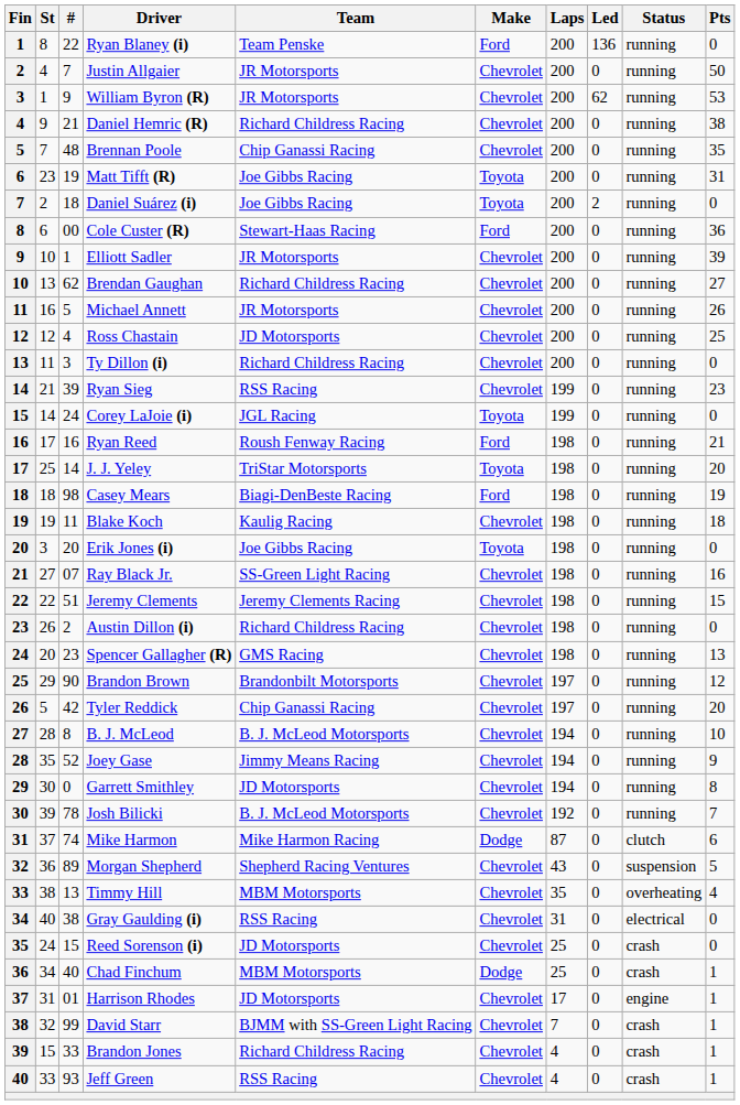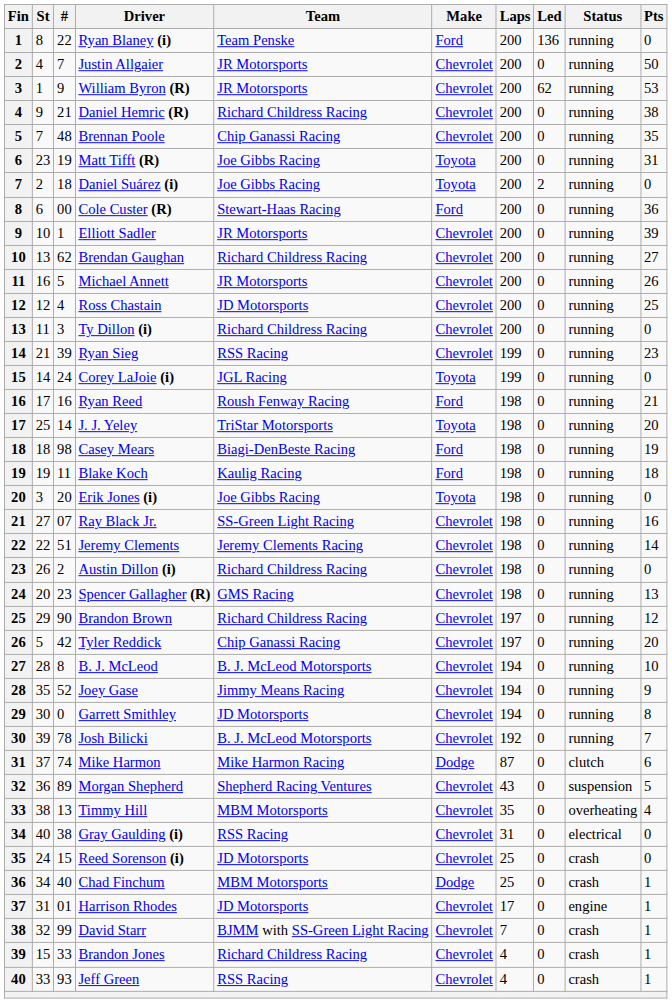Blake Koch | Make: Chevrolet -> Ford
Jeremy Clements | Pts: 15 -> 14
Brandon Brown | Team: Brandonbilt Motorsports -> Richard Childress Racing
